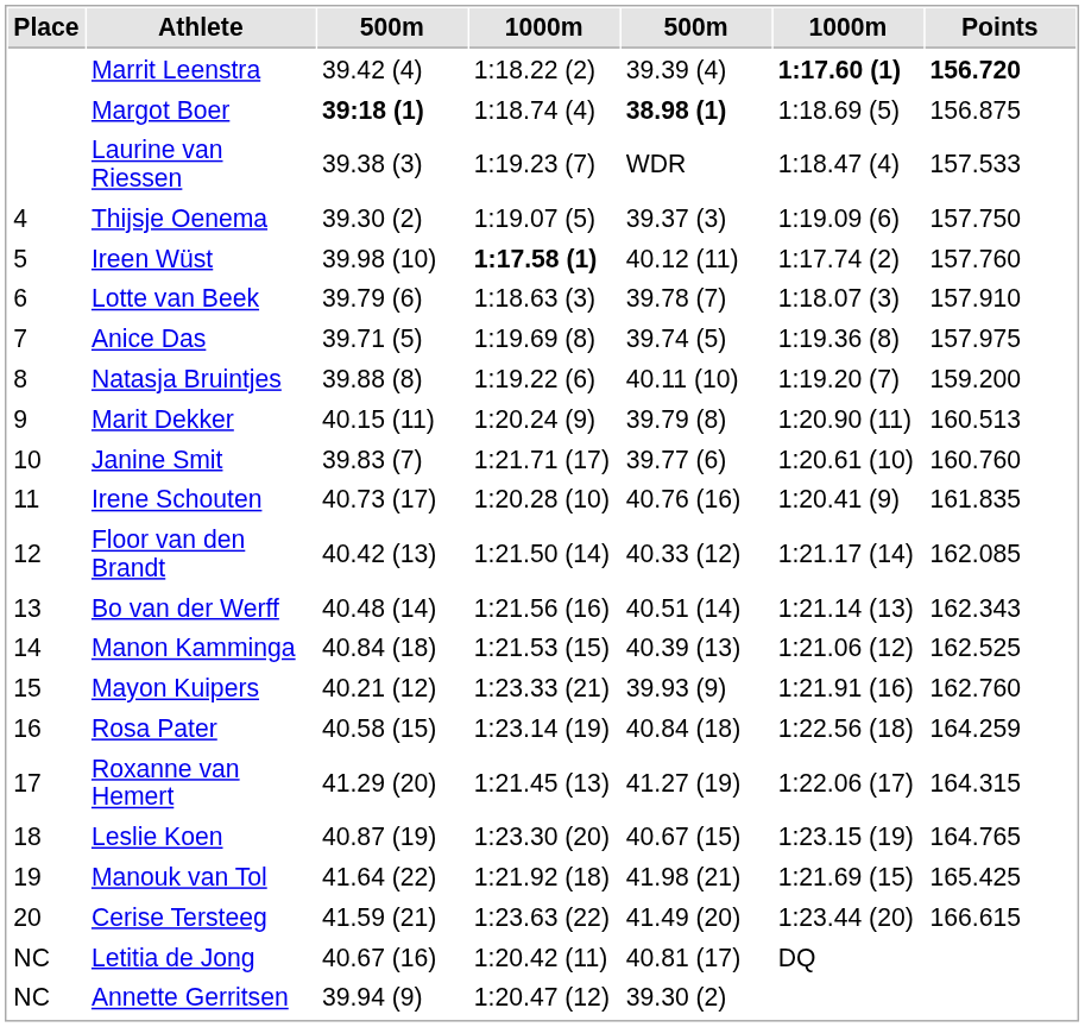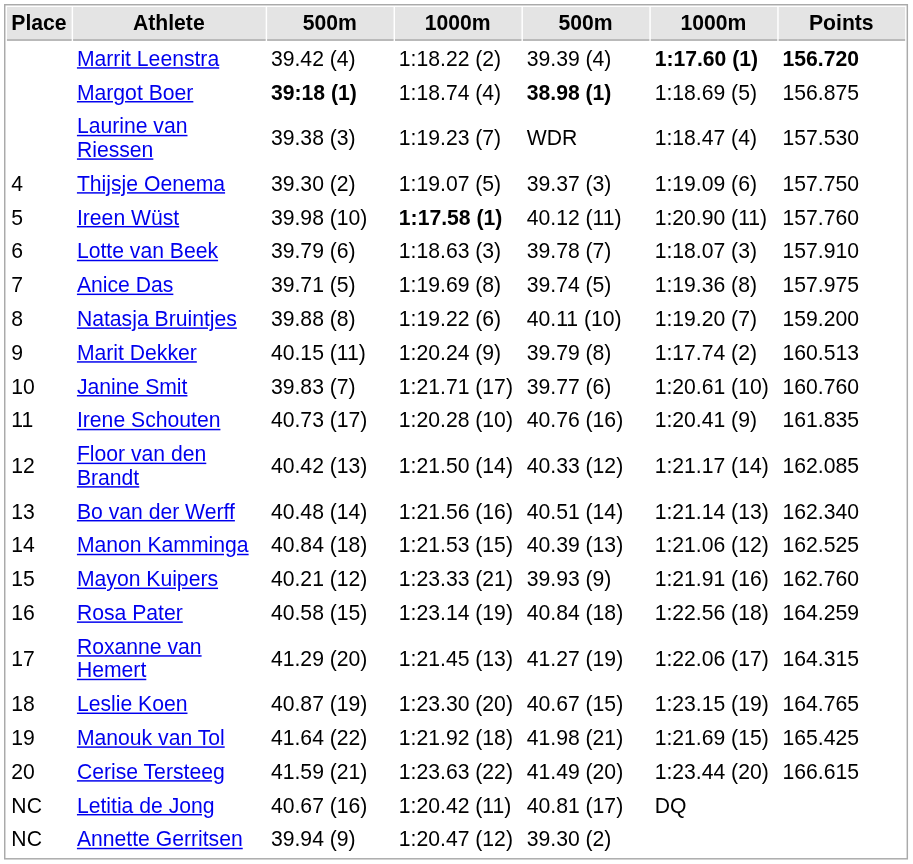Laurine van Riessen | Points: 157.533 -> 157.530
Ireen Wüst | column 6: 1:17.74 (2) -> 1:20.90 (11)
Marit Dekker | column 6: 1:20.90 (11) -> 1:17.74 (2)
Bo van der Werff | Points: 162.343 -> 162.340
